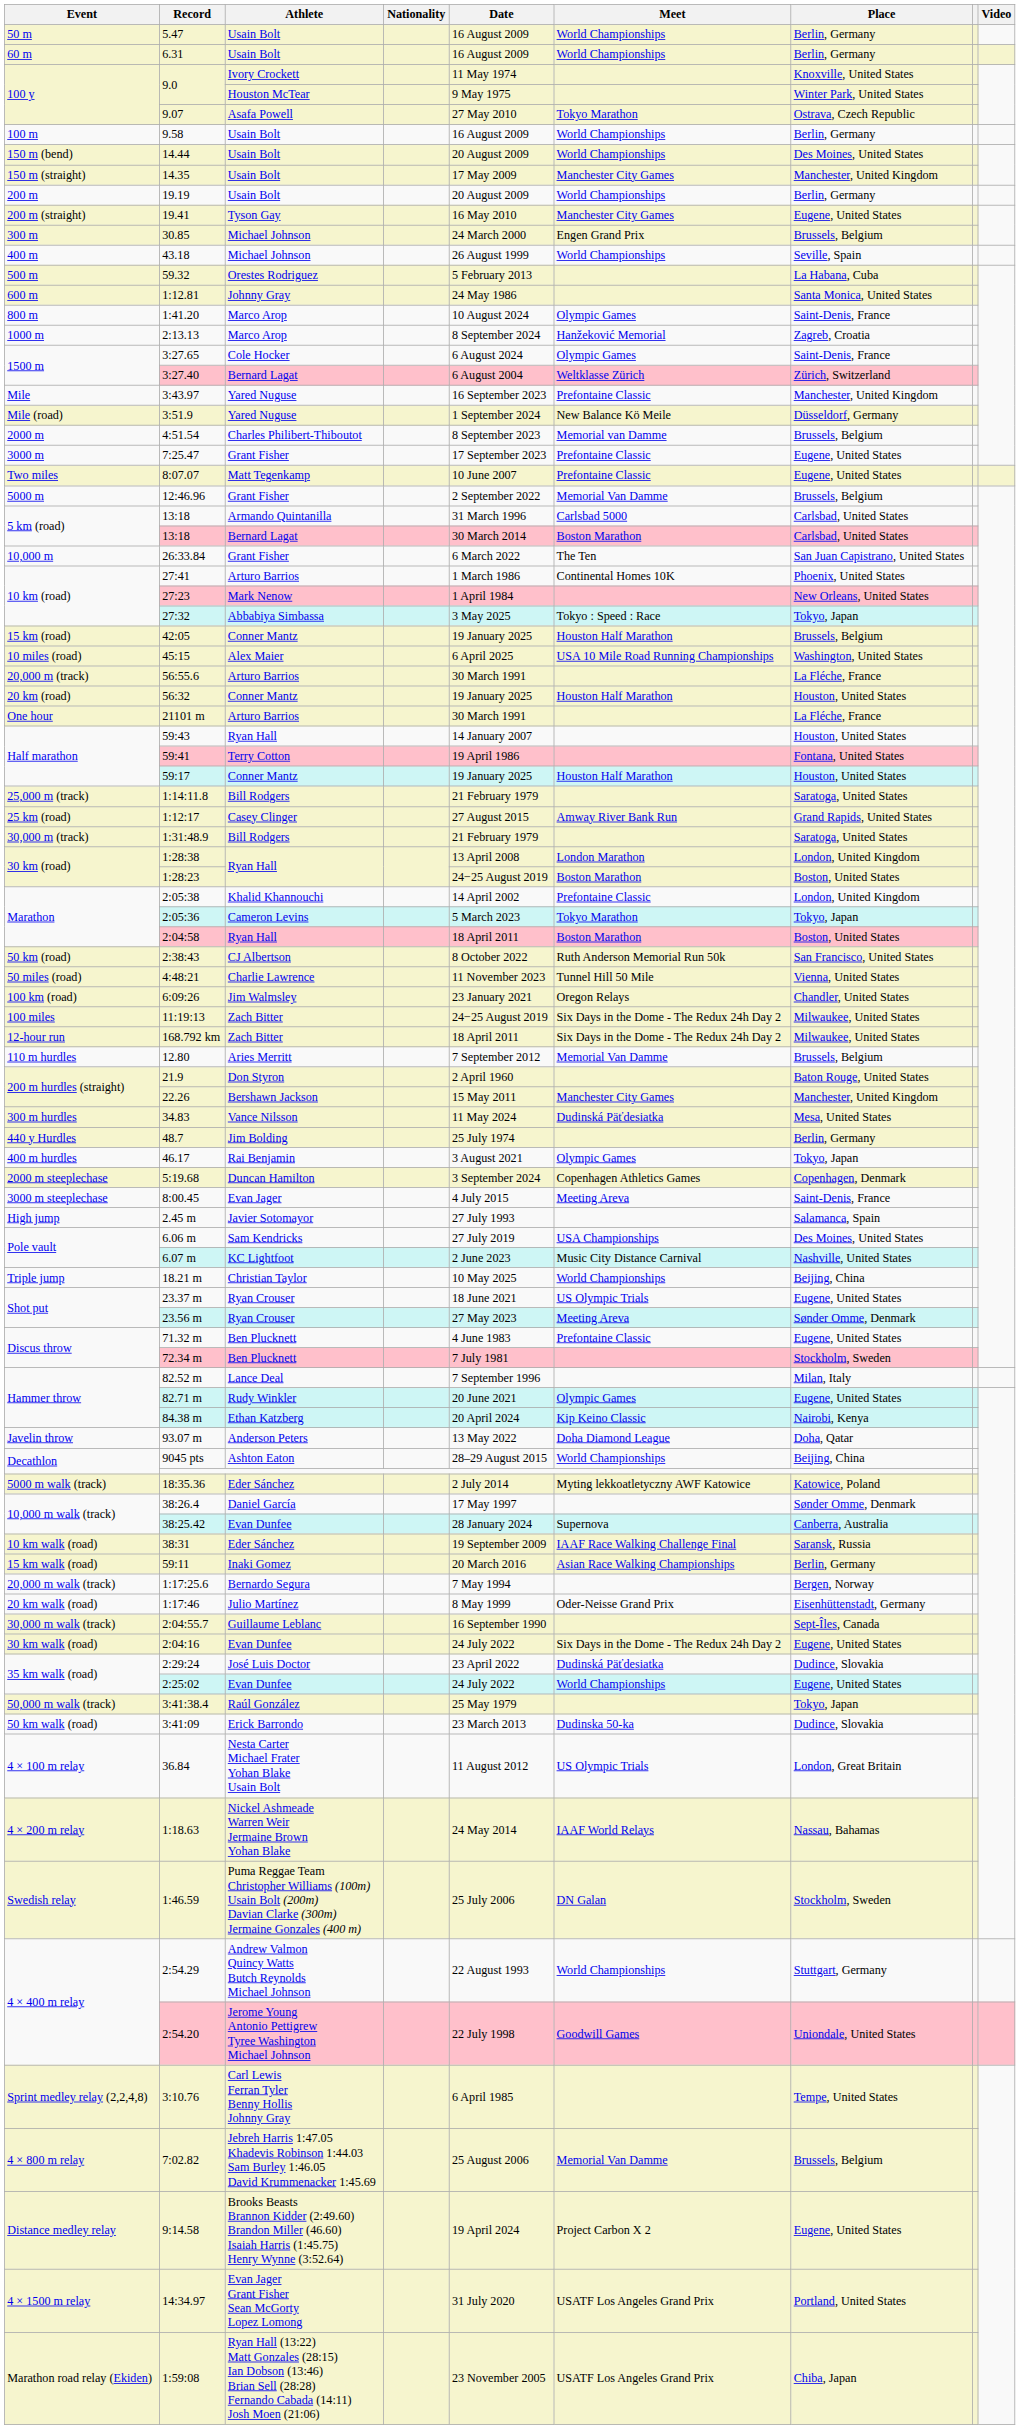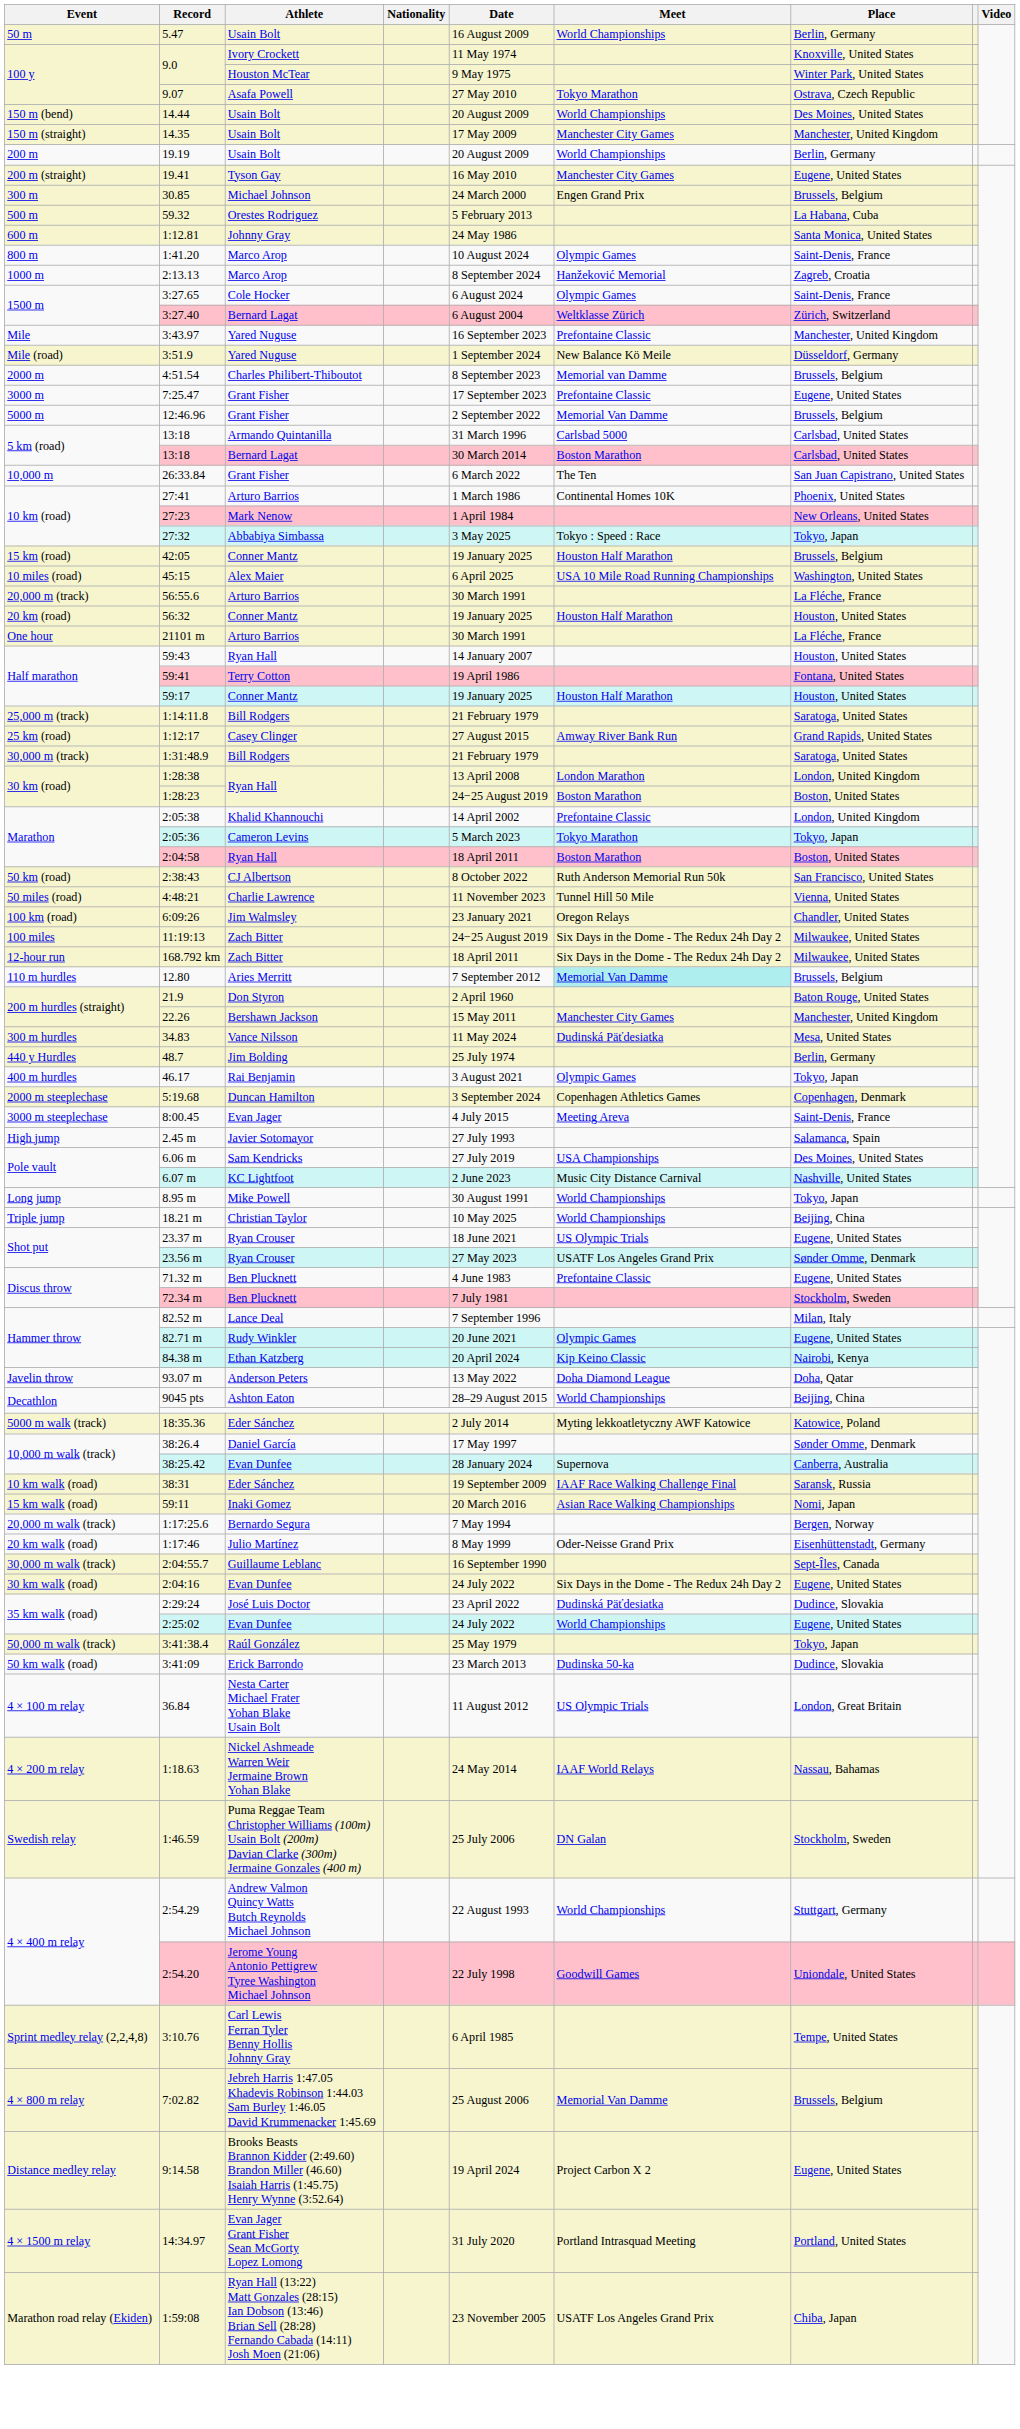- row: 60 m | 6.31 | Usain Bolt | 16 August 2009 | World Championships | Berlin, Germany
- row: 100 m | 9.58 | Usain Bolt | 16 August 2009 | World Championships | Berlin, Germany
- row: 400 m | 43.18 | Michael Johnson | 26 August 1999 | World Championships | Seville, Spain
- row: Two miles | 8:07.07 | Matt Tegenkamp | 10 June 2007 | Prefontaine Classic | Eugene, United States
12.80 | Meet: no background -> paleturquoise background
+ row: Long jump | 8.95 m | Mike Powell | 30 August 1991 | World Championships | Tokyo, Japan
23.56 m | Meet: Meeting Areva -> USATF Los Angeles Grand Prix
59:11 | Place: Berlin, Germany -> Nomi, Japan
14:34.97 | Meet: USATF Los Angeles Grand Prix -> Portland Intrasquad Meeting
